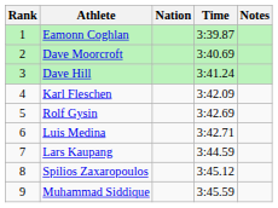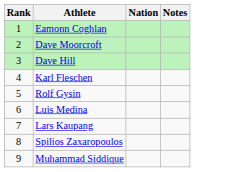- column: Time | 3:39.87 | 3:40.69 | 3:41.24 | 3:42.09 | 3:42.69 | 3:42.71 | 3:44.59 | 3:45.12 | 3:45.59
